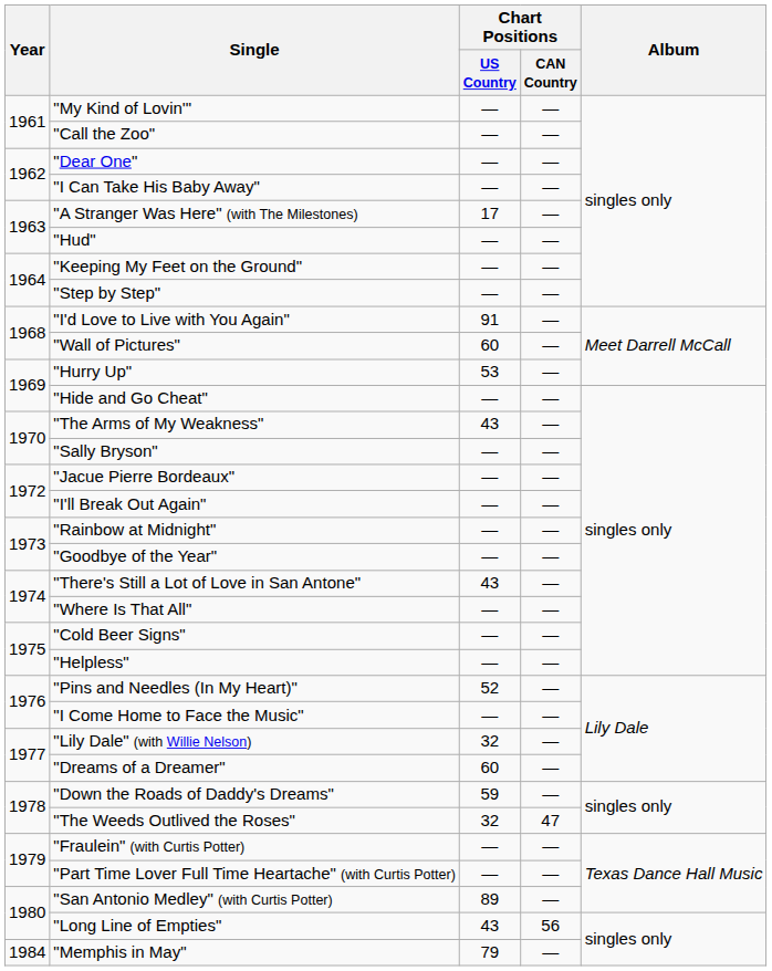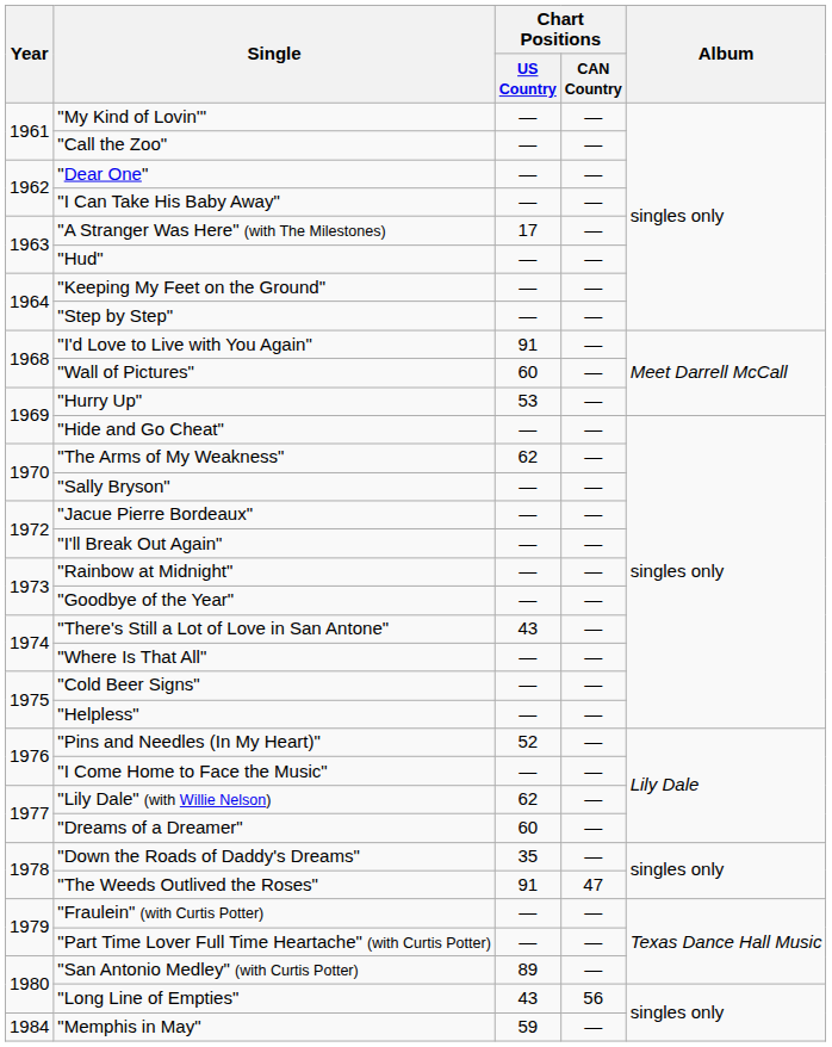"The Arms of My Weakness" | Chart Positions / US Country: 43 -> 62
"Lily Dale" (with Willie Nelson) | Chart Positions / US Country: 32 -> 62
"Down the Roads of Daddy's Dreams" | Chart Positions / US Country: 59 -> 35
"The Weeds Outlived the Roses" | Chart Positions / US Country: 32 -> 91
"Memphis in May" | Chart Positions / US Country: 79 -> 59
